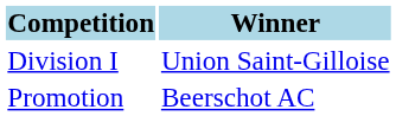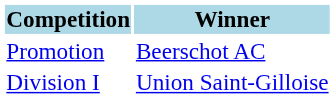rows swapped: Division I <-> Promotion
